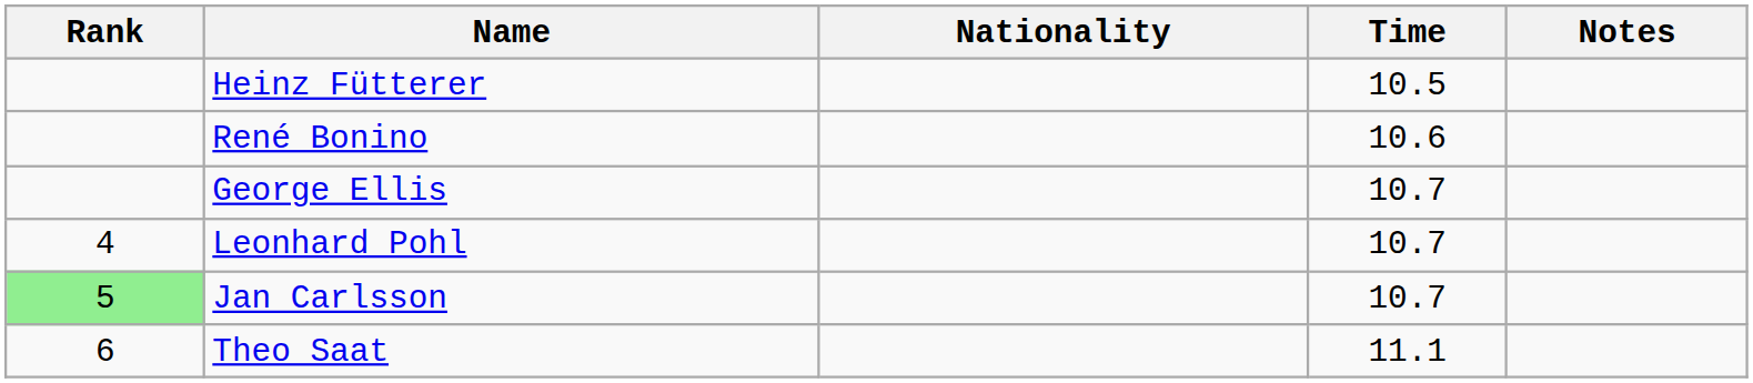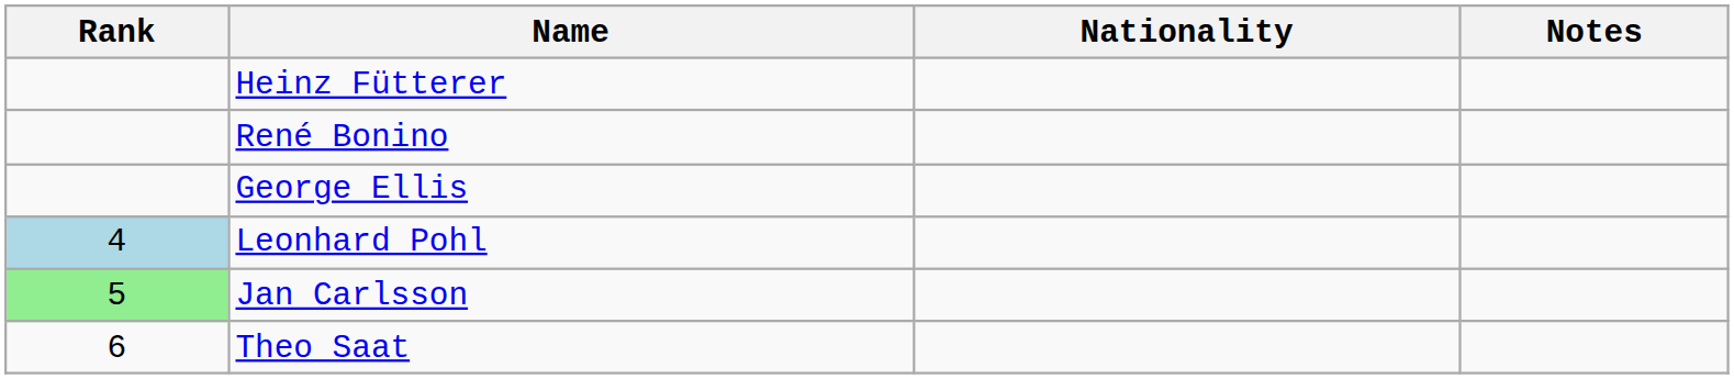- column: Time | 10.5 | 10.6 | 10.7 | 10.7 | 10.7 | 11.1
Leonhard Pohl | Rank: no background -> lightblue background
